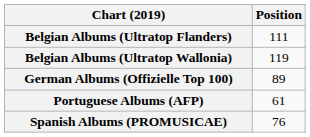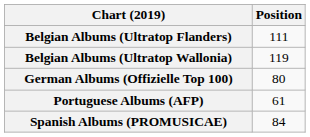German Albums (Offizielle Top 100) | Position: 89 -> 80
Spanish Albums (PROMUSICAE) | Position: 76 -> 84
